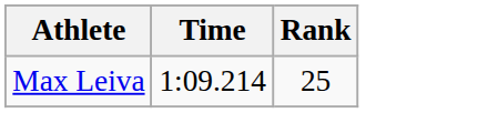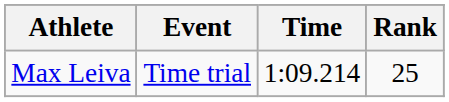+ column: Event | Time trial
